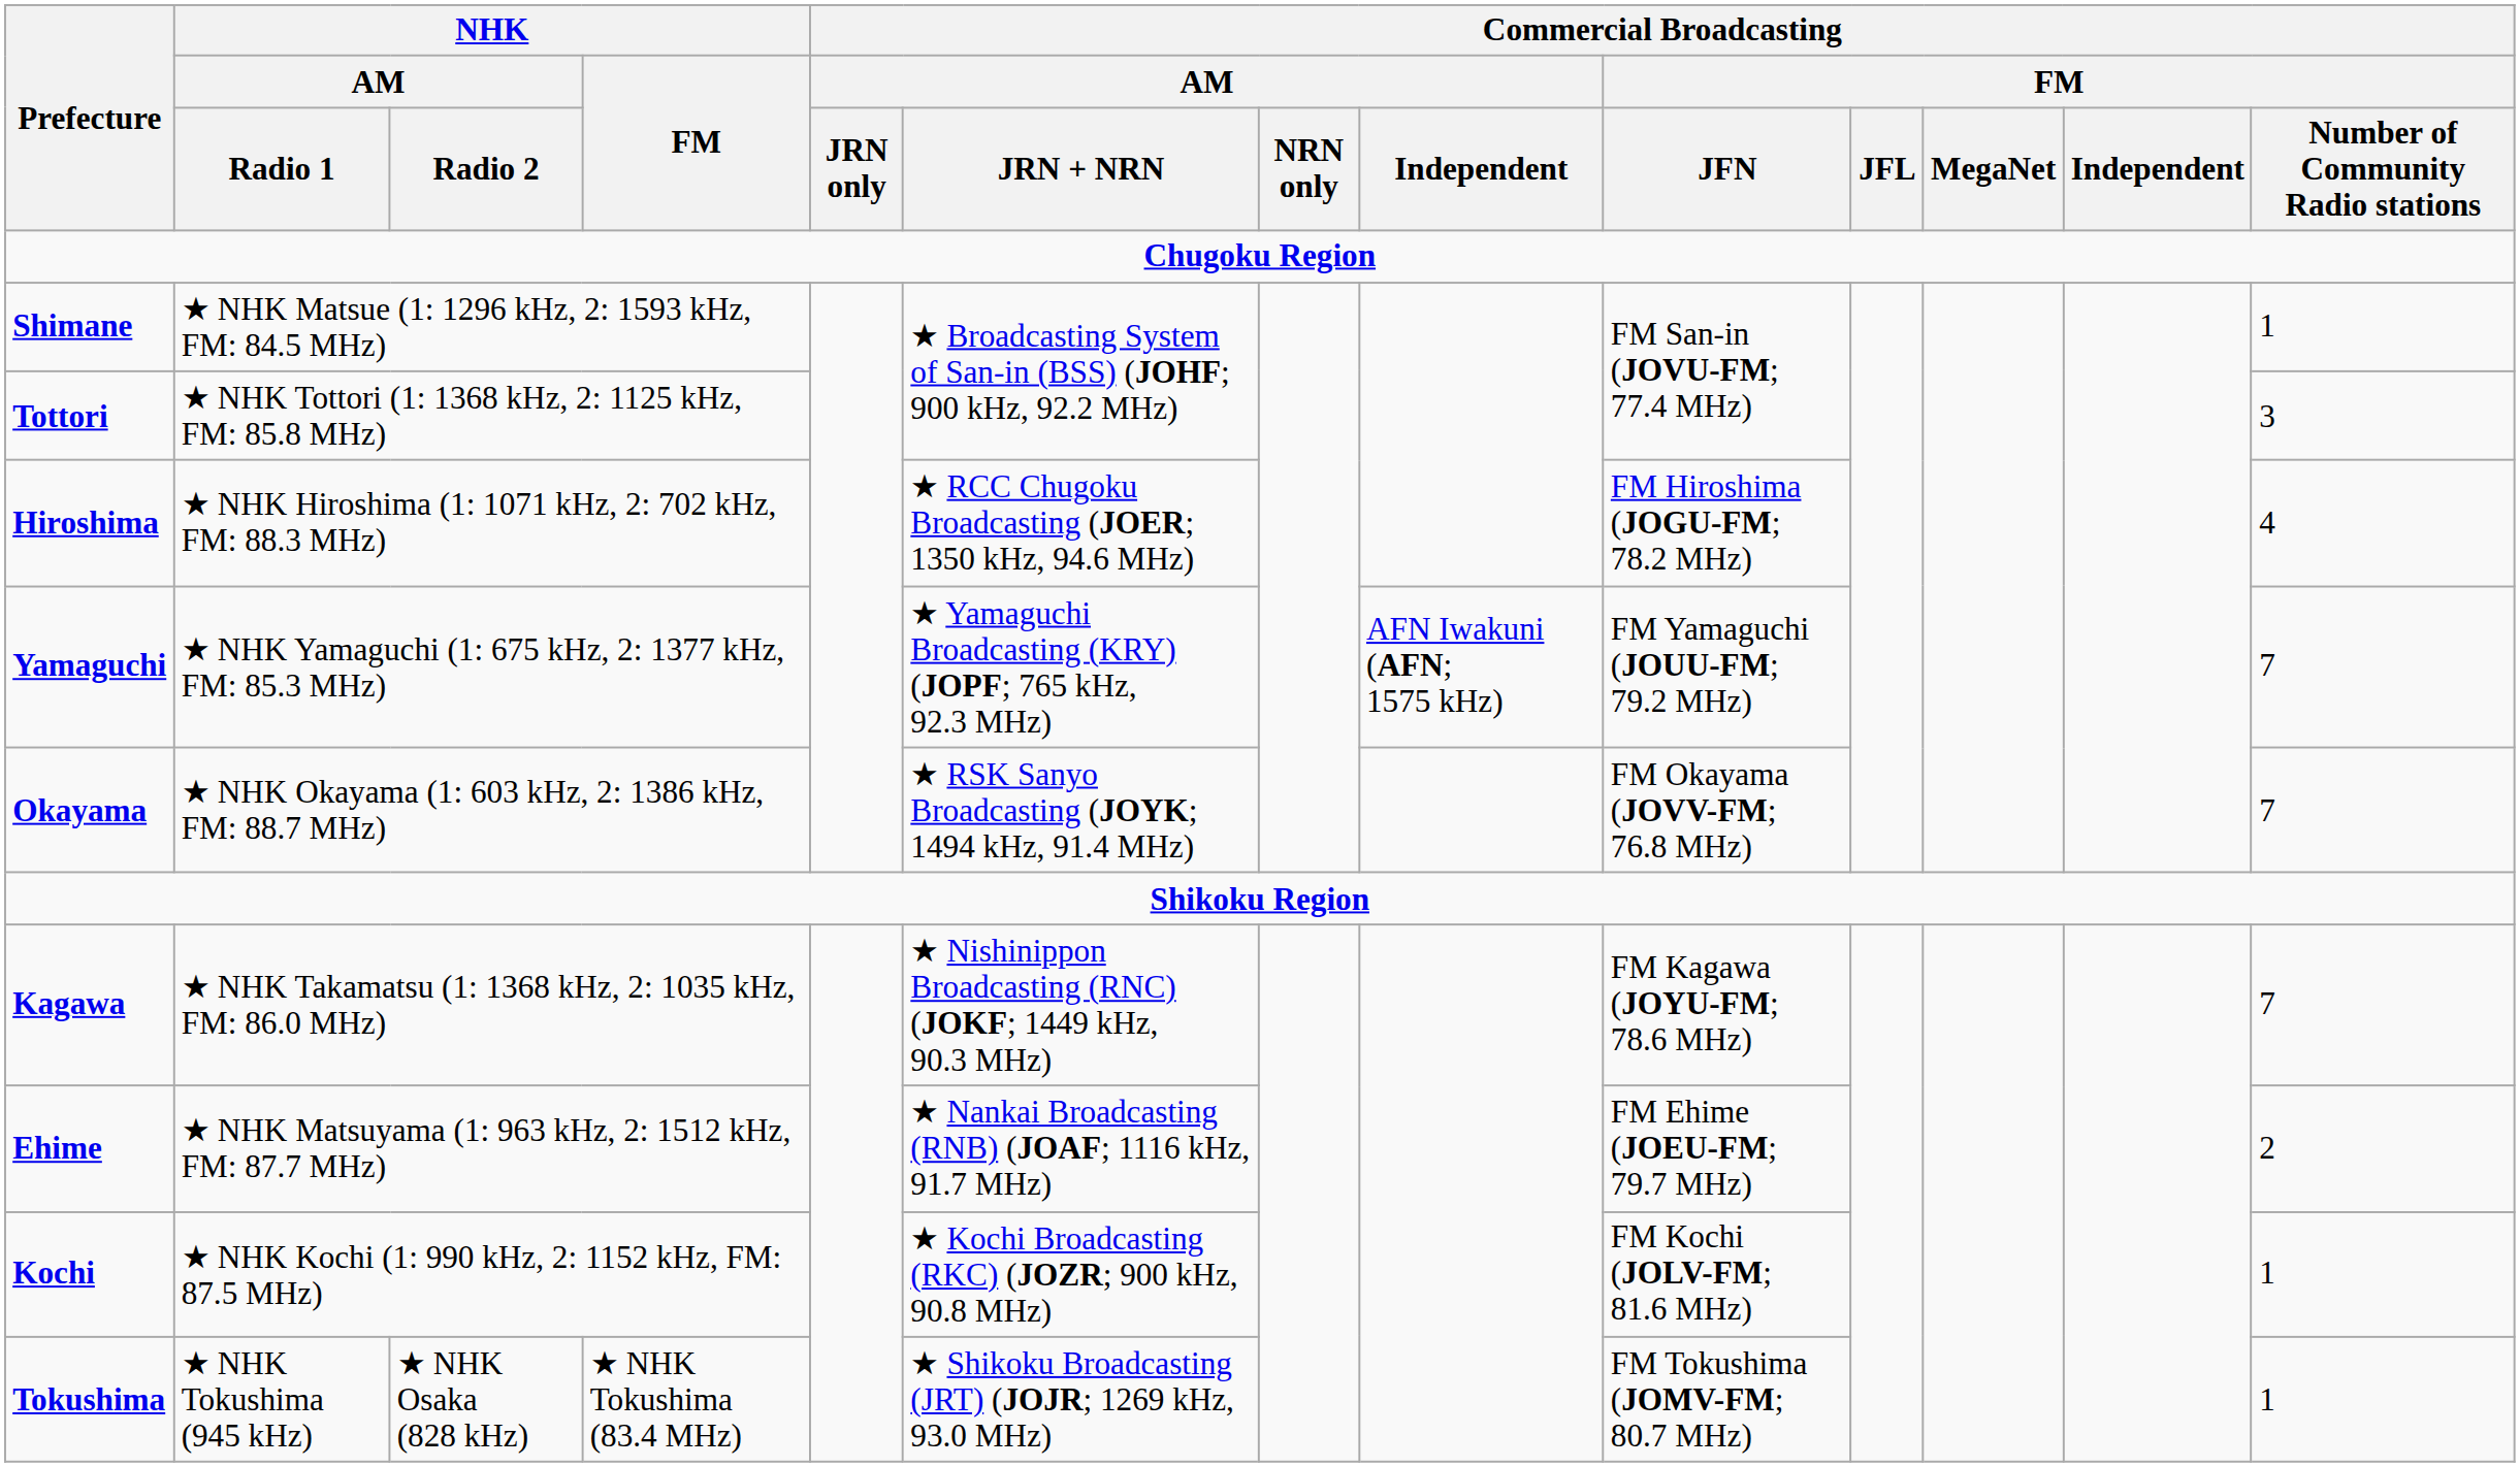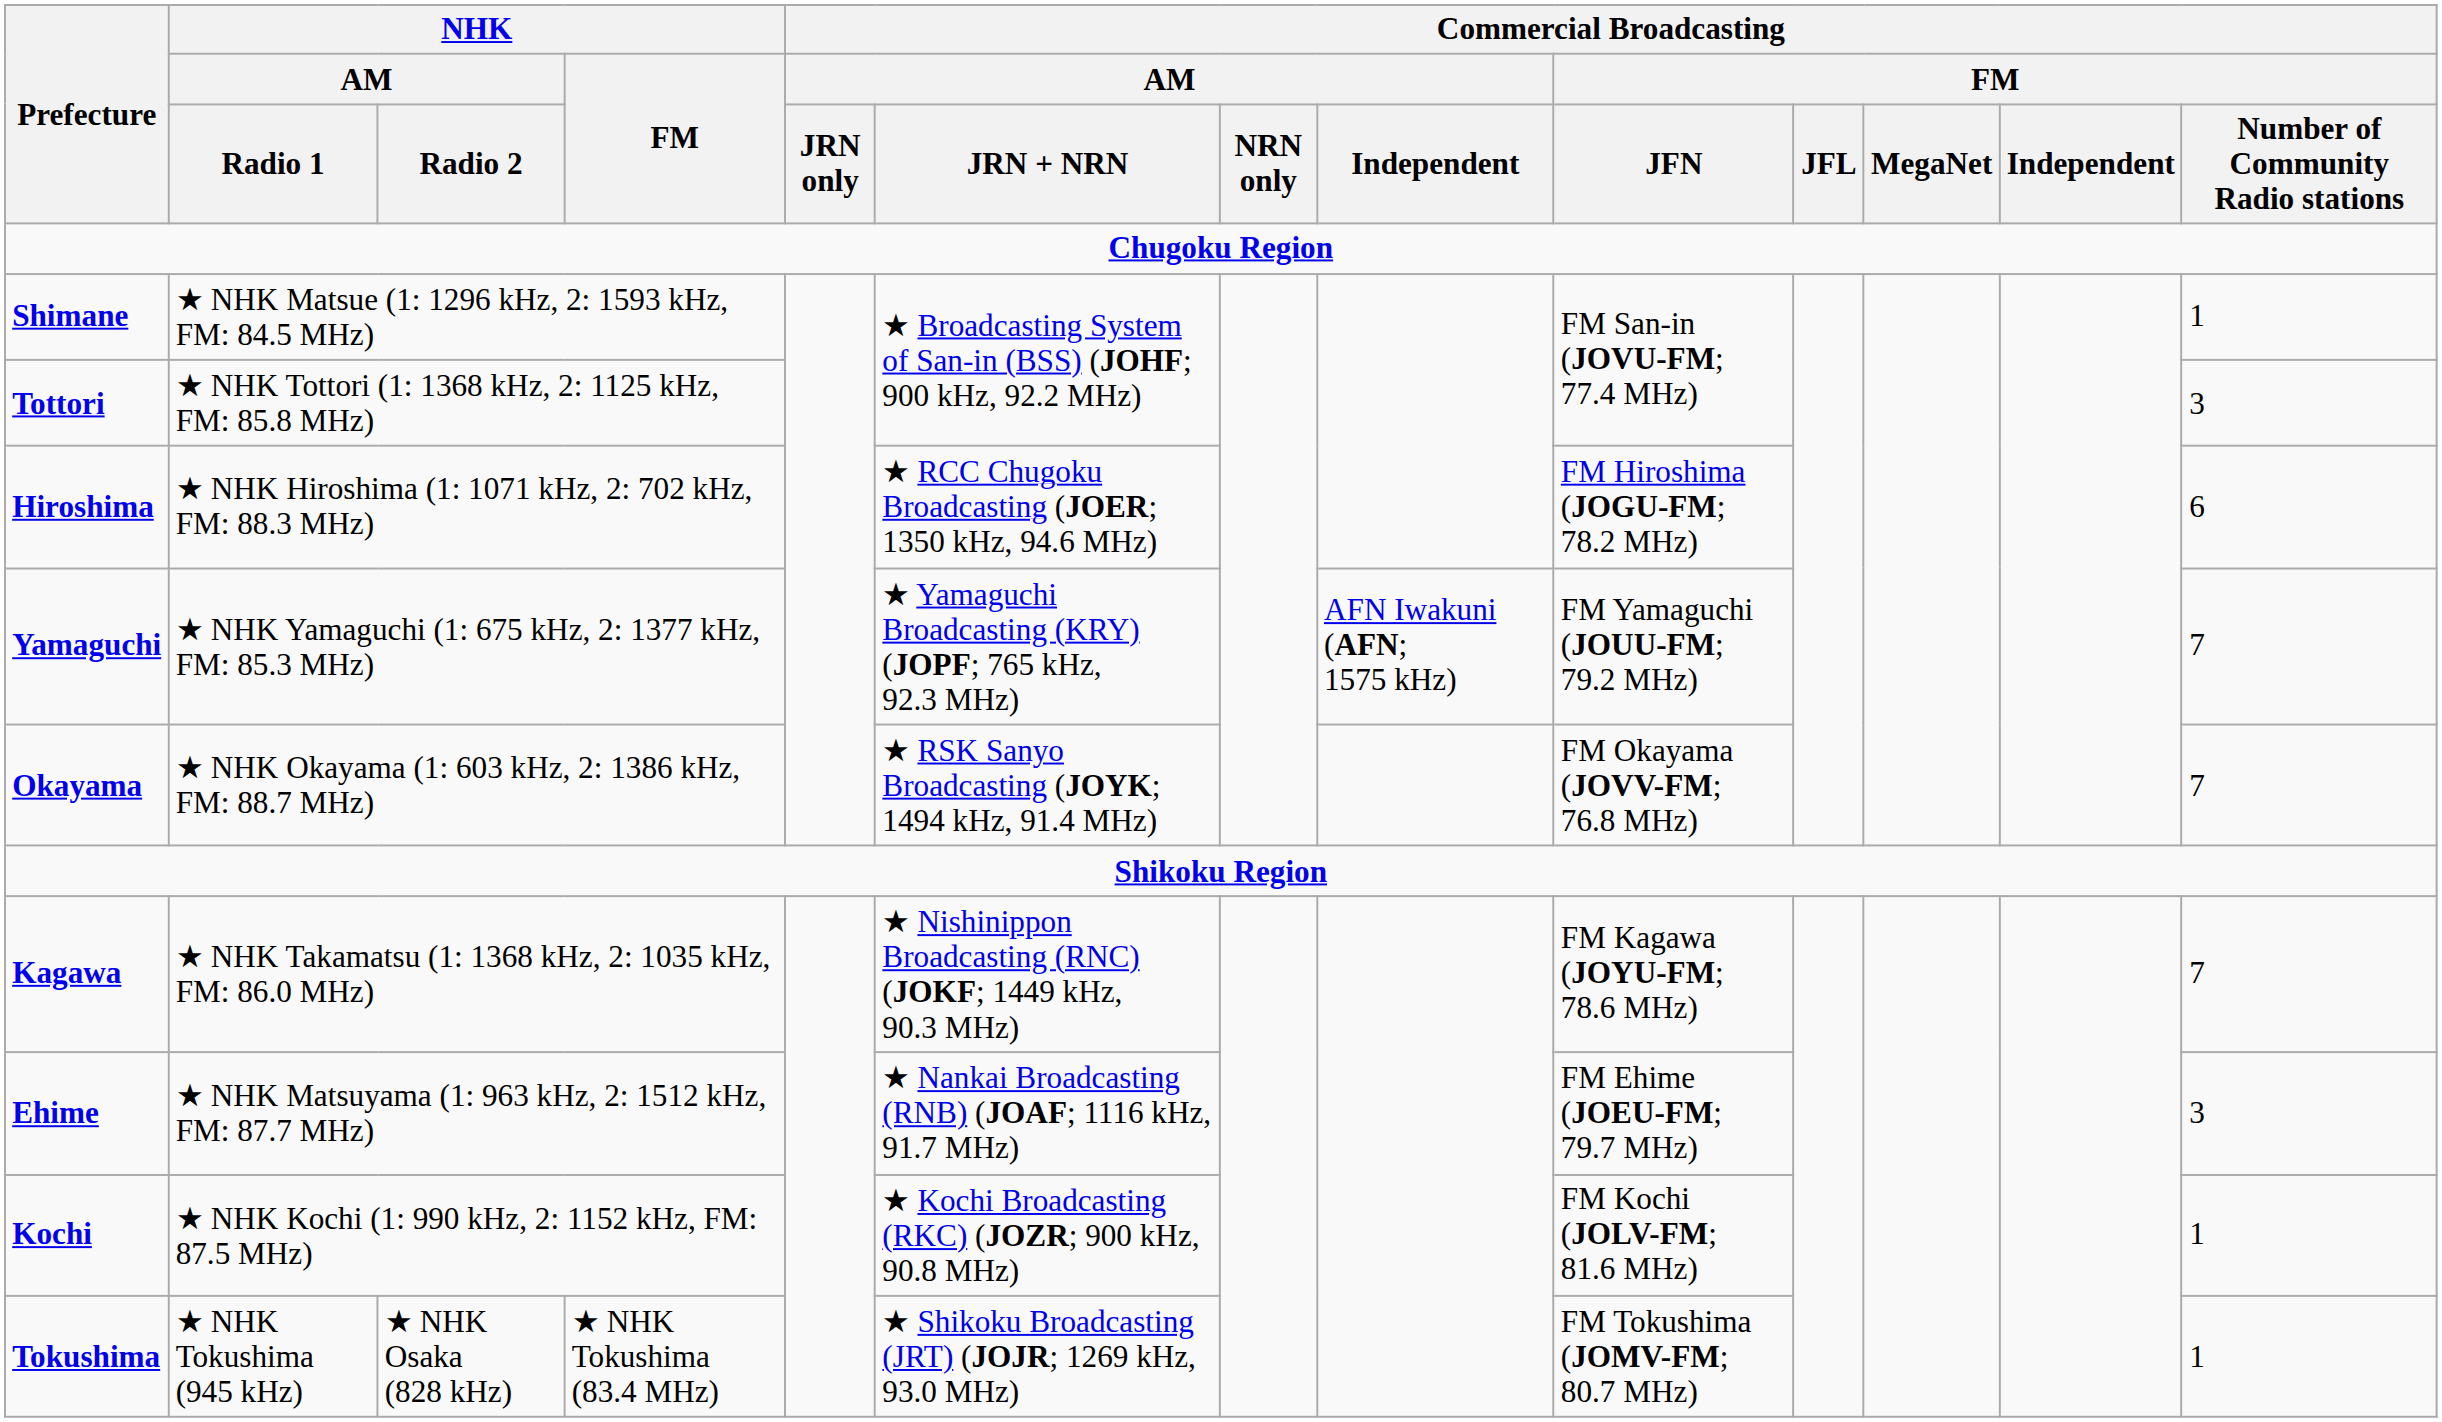Hiroshima | column 13: 4 -> 6
Ehime | column 13: 2 -> 3
